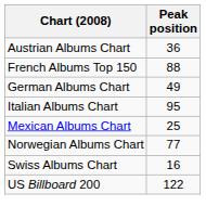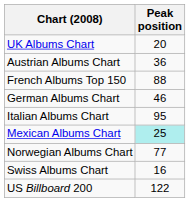+ row: UK Albums Chart | 20
German Albums Chart | Peak position: 49 -> 46
Mexican Albums Chart | Peak position: no background -> paleturquoise background
